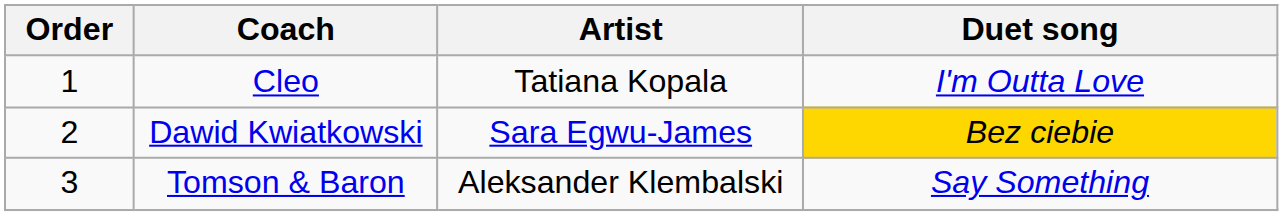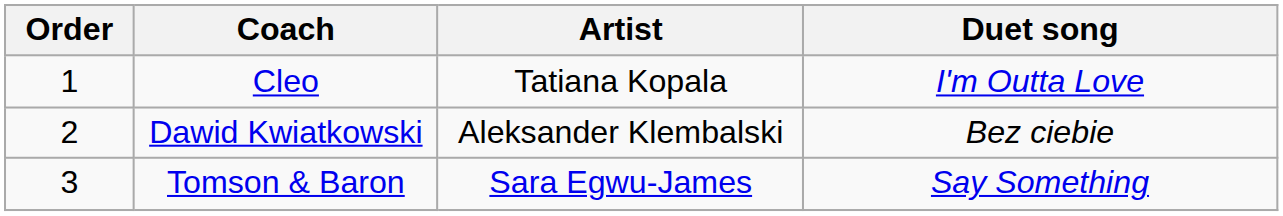Dawid Kwiatkowski | Artist: Sara Egwu-James -> Aleksander Klembalski
Dawid Kwiatkowski | Duet song: gold background -> no background
Tomson & Baron | Artist: Aleksander Klembalski -> Sara Egwu-James
